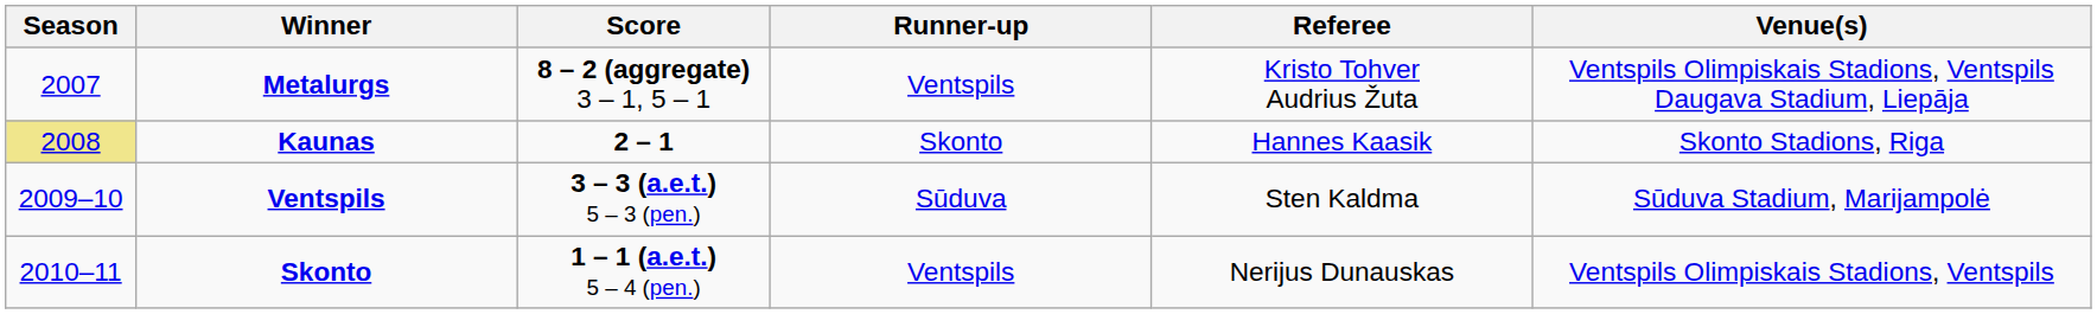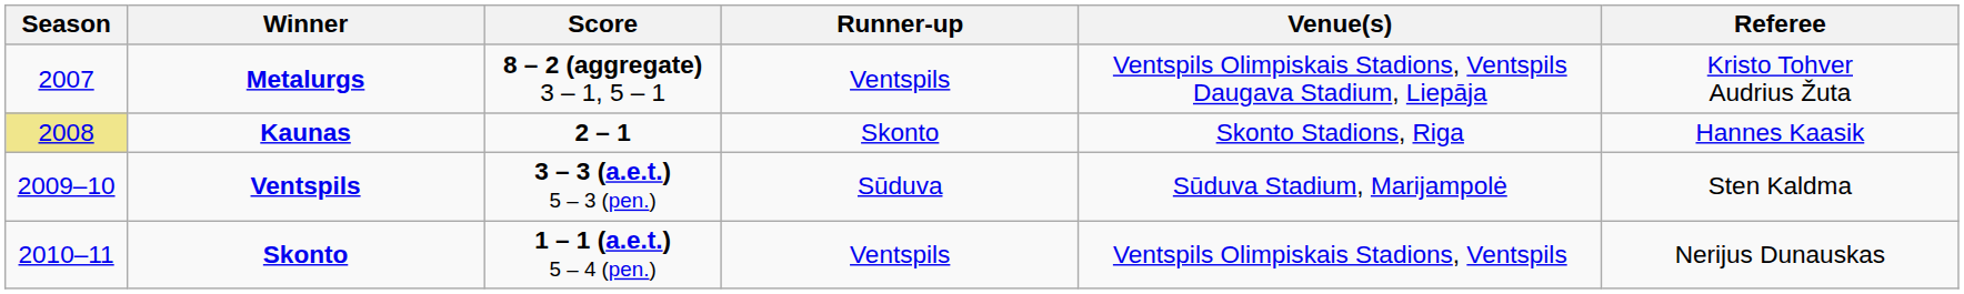columns swapped: Venue(s) <-> Referee
